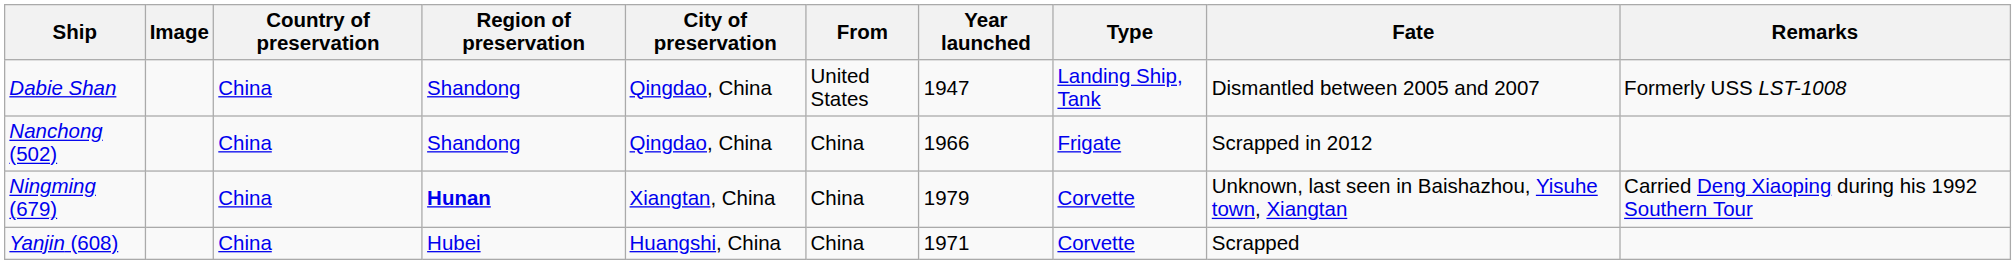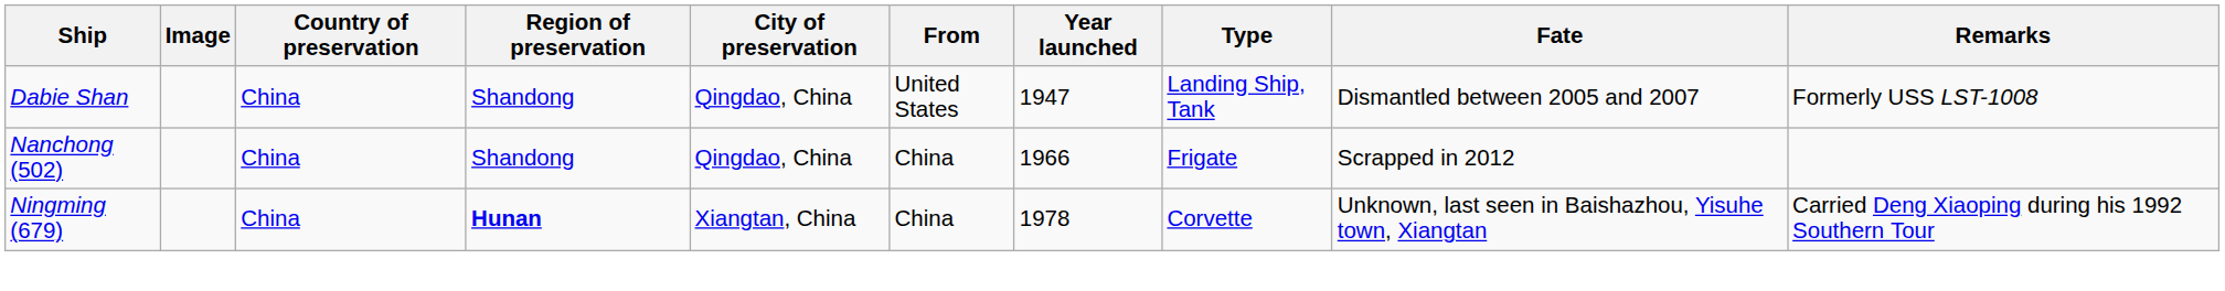Ningming (679) | Year launched: 1979 -> 1978
- row: Yanjin (608) | China | Hubei | Huangshi, China | China | 1971 | Corvette | Scrapped
